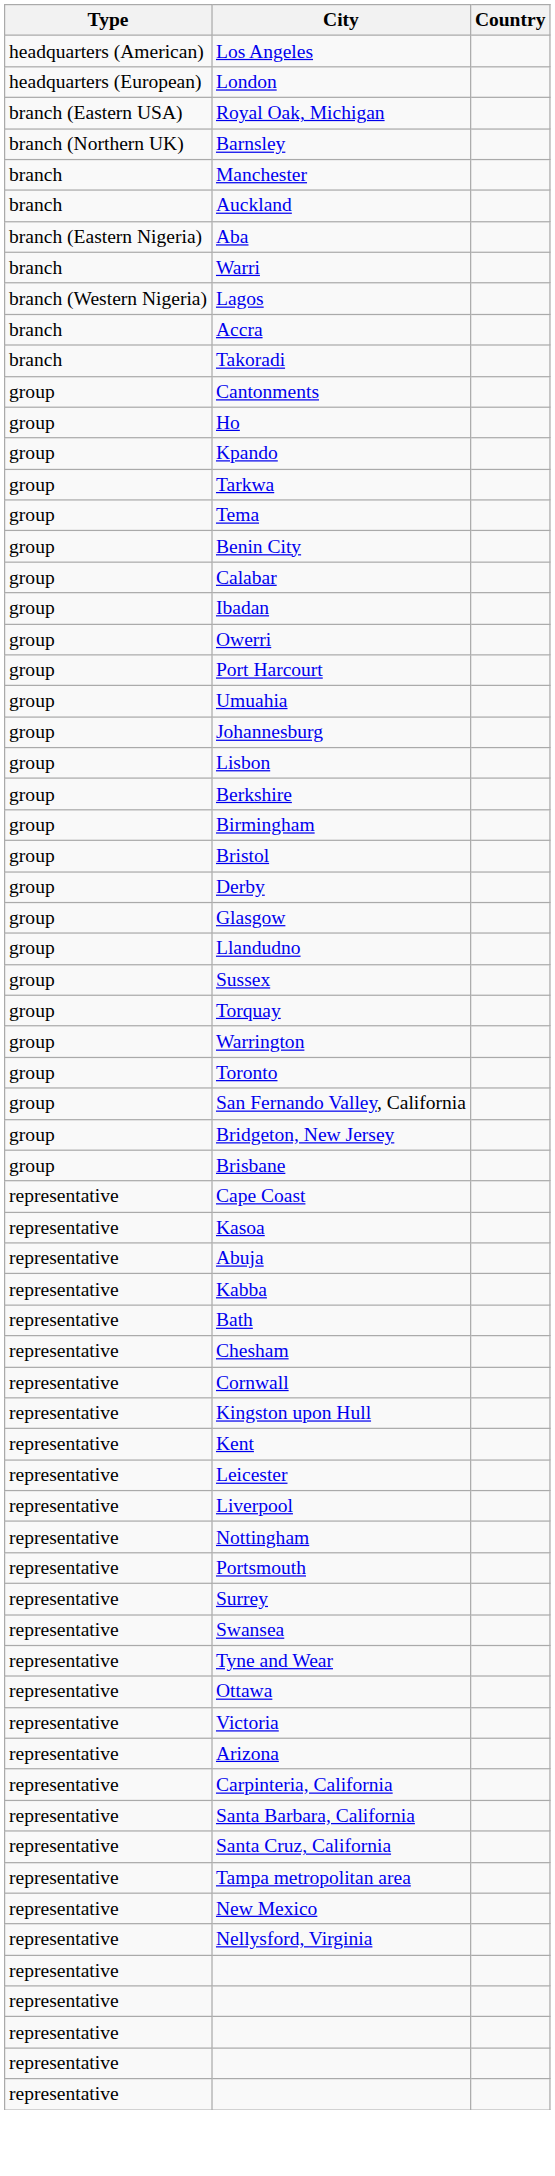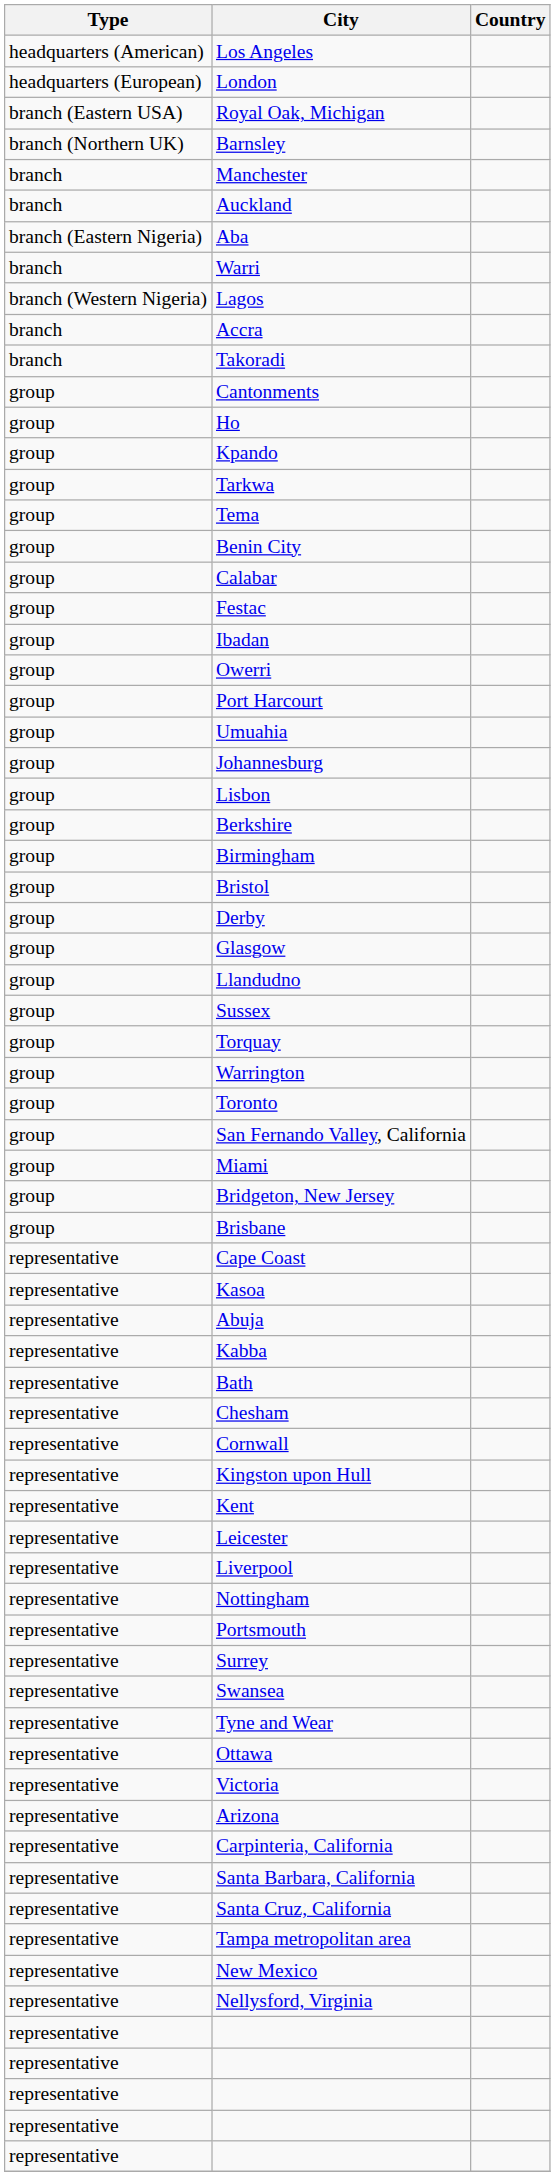+ row: group | Festac
+ row: group | Miami
